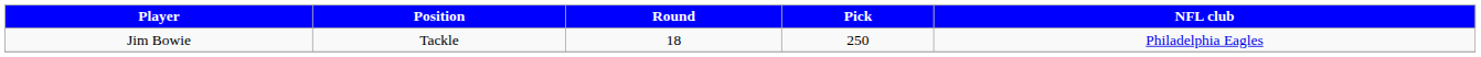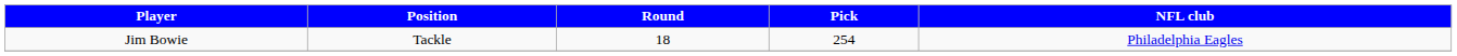Jim Bowie | Pick: 250 -> 254
